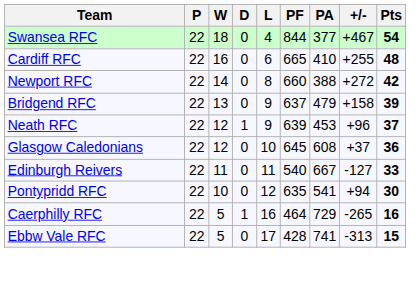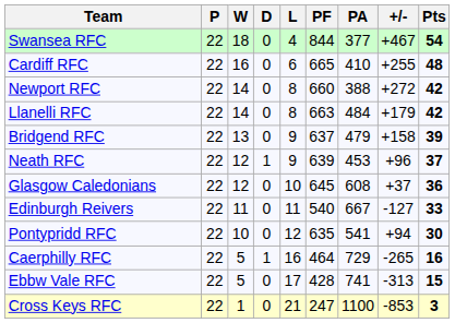+ row: Llanelli RFC | 22 | 14 | 0 | 8 | 663 | 484 | +179 | 42
+ row: Cross Keys RFC | 22 | 1 | 0 | 21 | 247 | 1100 | -853 | 3
